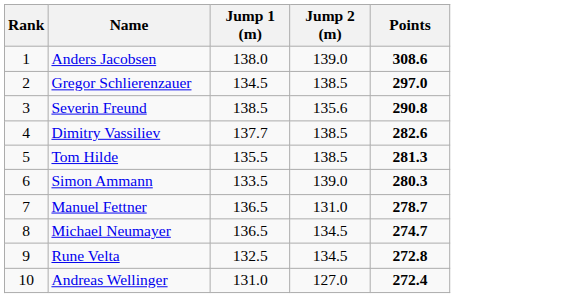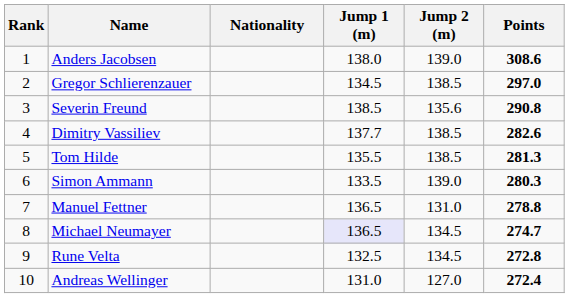+ column: Nationality
Manuel Fettner | Points: 278.7 -> 278.8
Michael Neumayer | Jump 1 (m): no background -> lavender background
